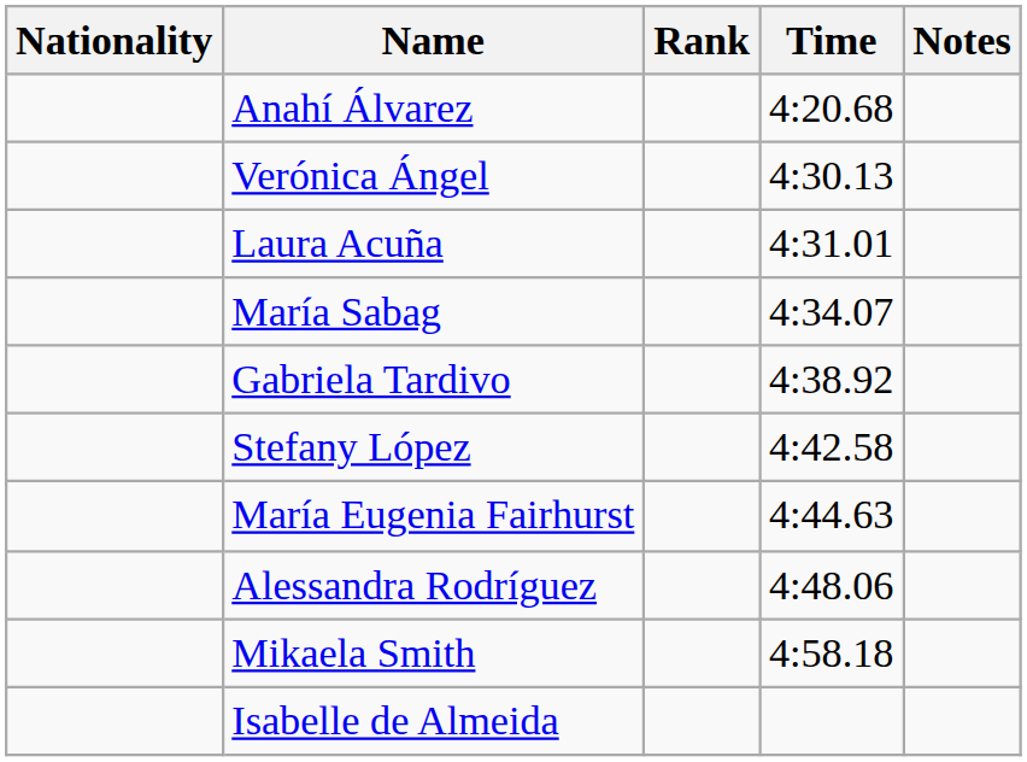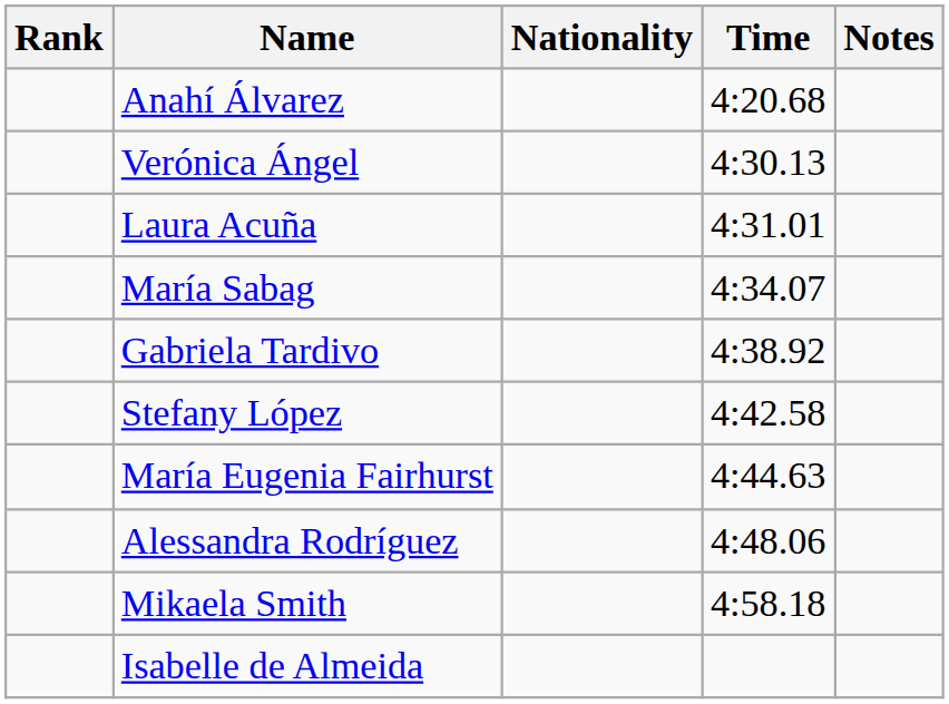columns swapped: Rank <-> Nationality
